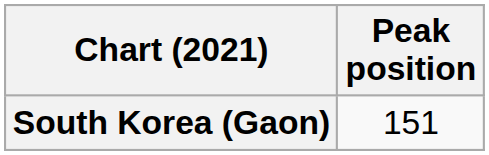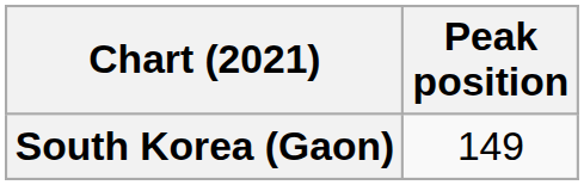South Korea (Gaon) | Peak position: 151 -> 149
